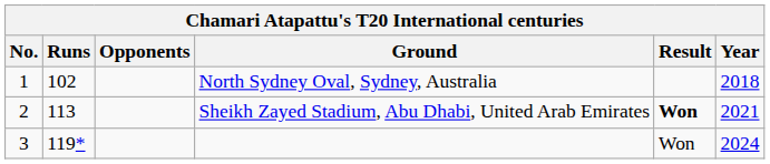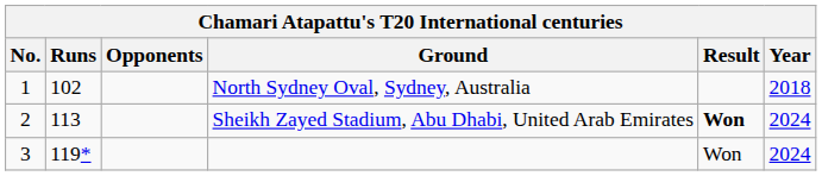Sheikh Zayed Stadium, Abu Dhabi, United Arab Emirates | Year: 2021 -> 2024
